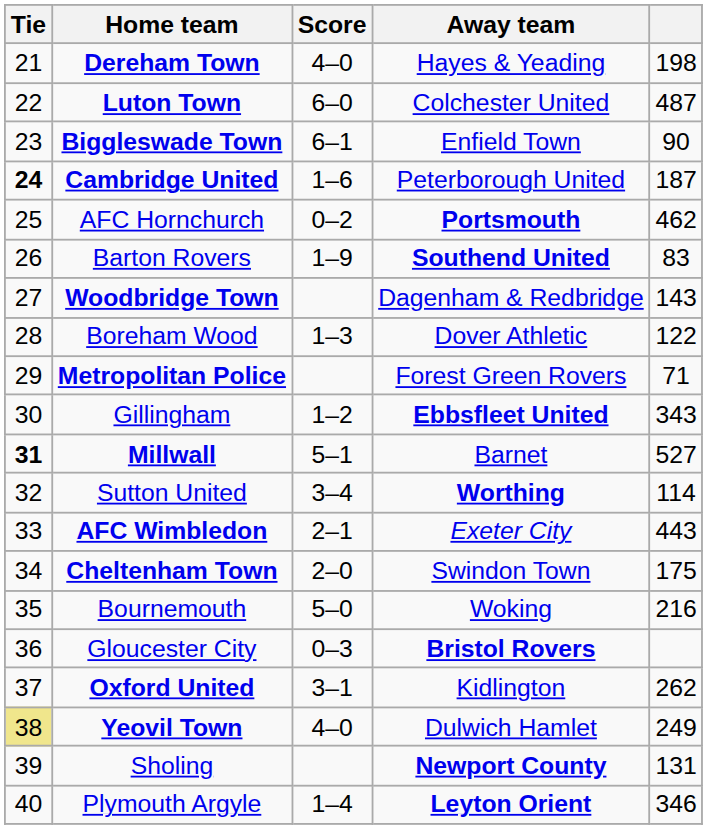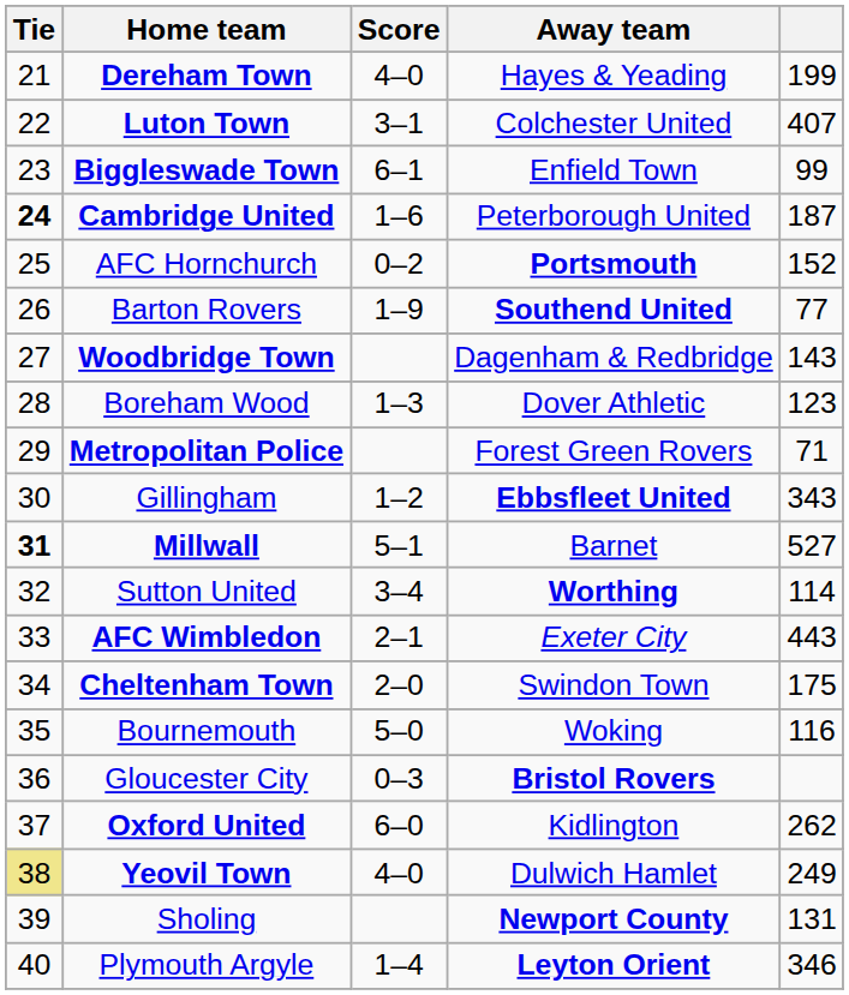Dereham Town | column 5: 198 -> 199
Luton Town | Score: 6–0 -> 3–1
Luton Town | column 5: 487 -> 407
Biggleswade Town | column 5: 90 -> 99
AFC Hornchurch | column 5: 462 -> 152
Barton Rovers | column 5: 83 -> 77
Boreham Wood | column 5: 122 -> 123
Bournemouth | column 5: 216 -> 116
Oxford United | Score: 3–1 -> 6–0
